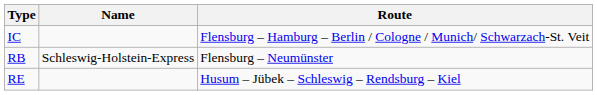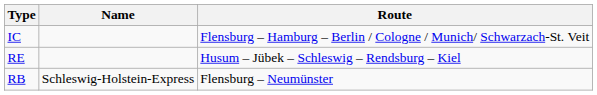rows swapped: RB <-> RE
